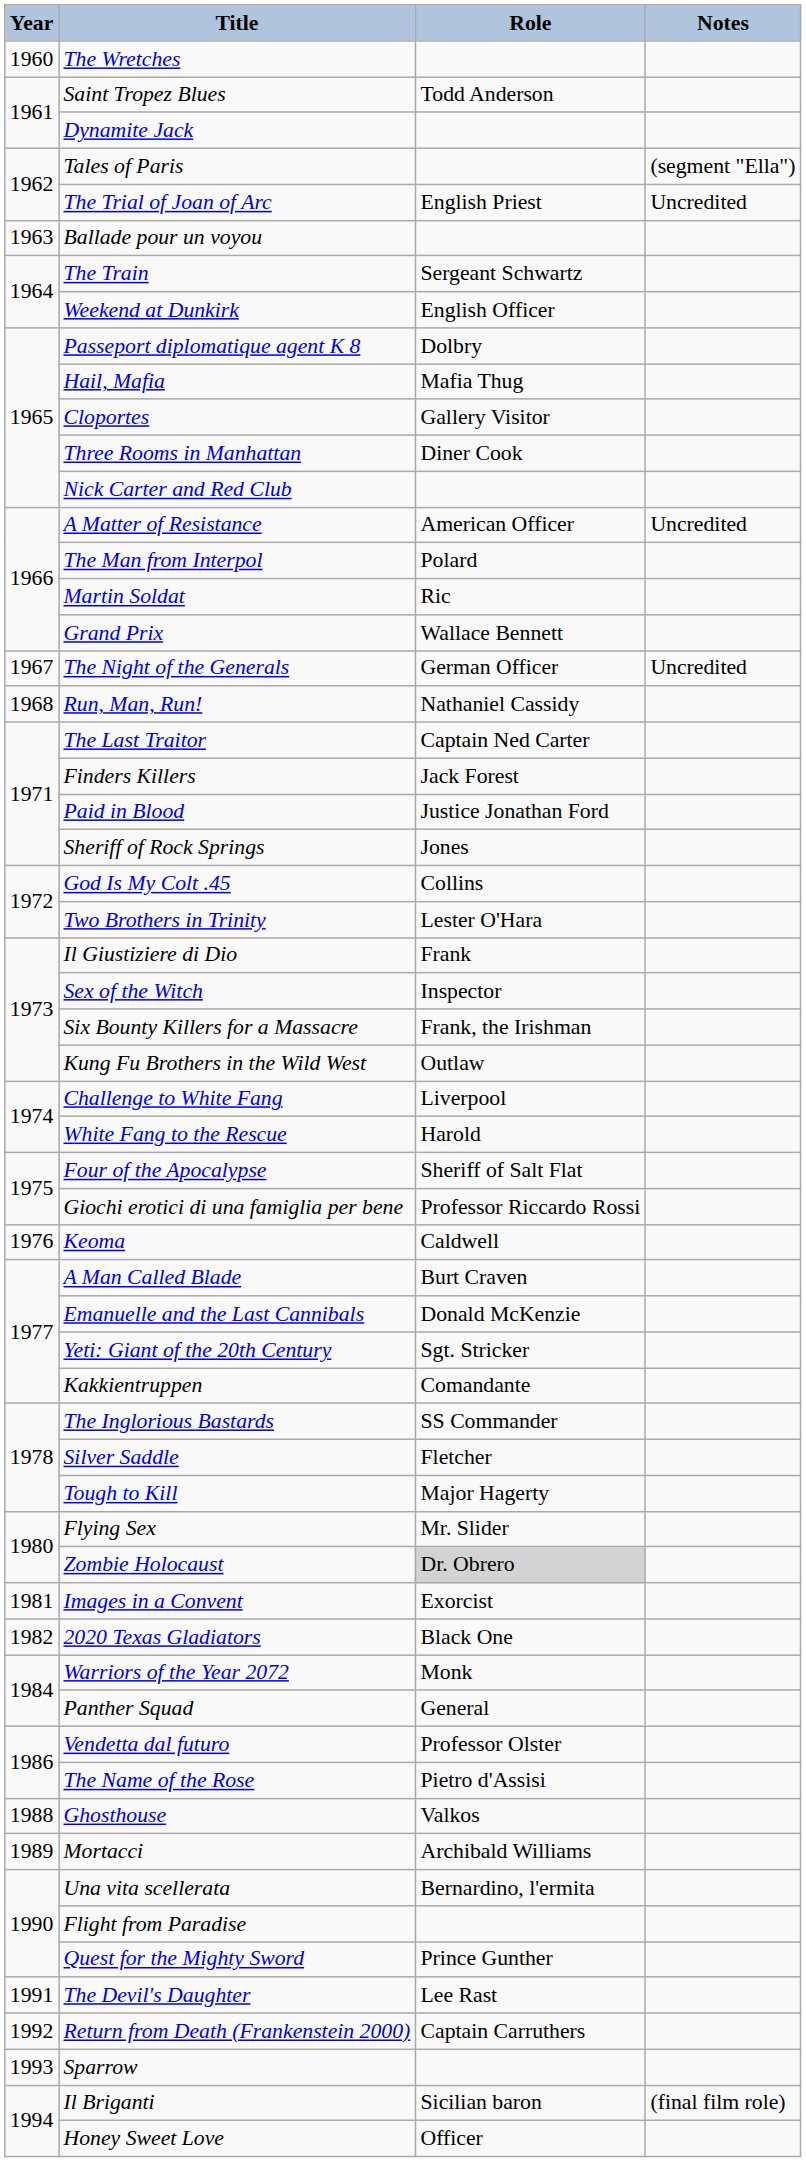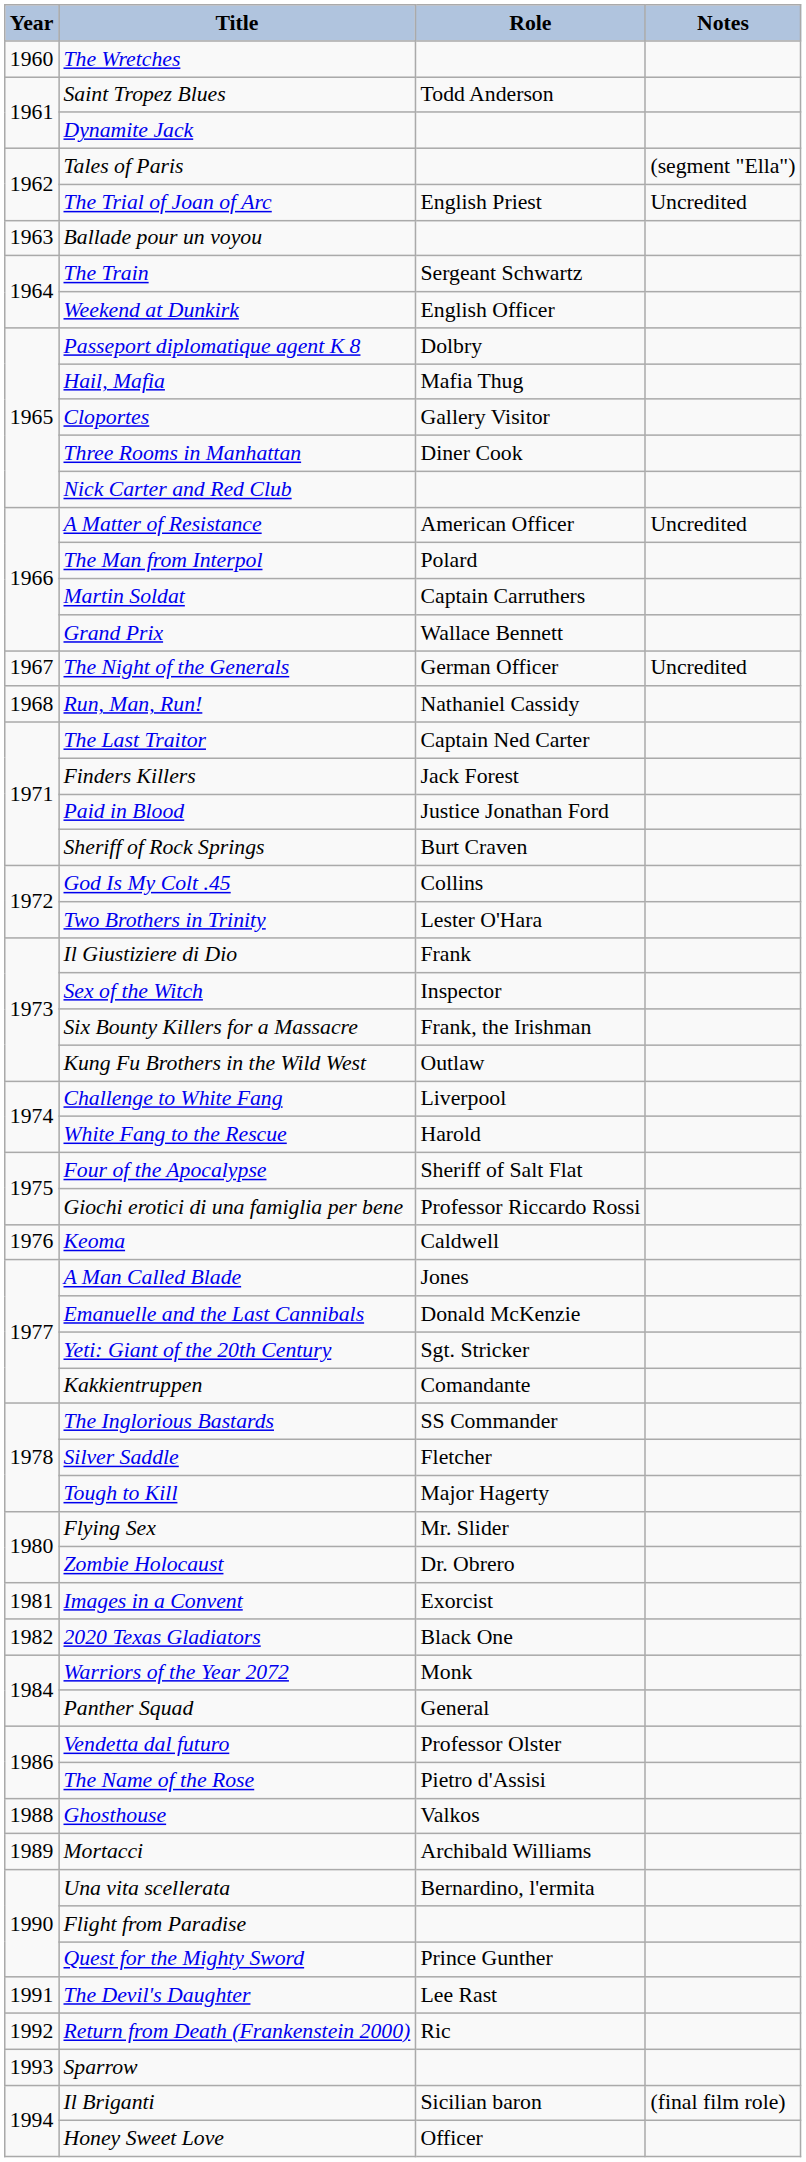Martin Soldat | Role: Ric -> Captain Carruthers
Sheriff of Rock Springs | Role: Jones -> Burt Craven
A Man Called Blade | Role: Burt Craven -> Jones
Zombie Holocaust | Role: lightgrey background -> no background
Return from Death (Frankenstein 2000) | Role: Captain Carruthers -> Ric
